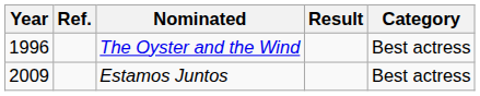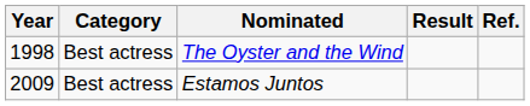columns swapped: Category <-> Ref.
The Oyster and the Wind | Year: 1996 -> 1998
